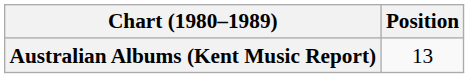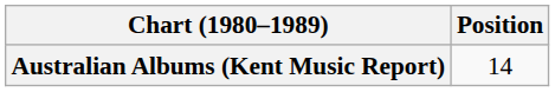Australian Albums (Kent Music Report) | Position: 13 -> 14
